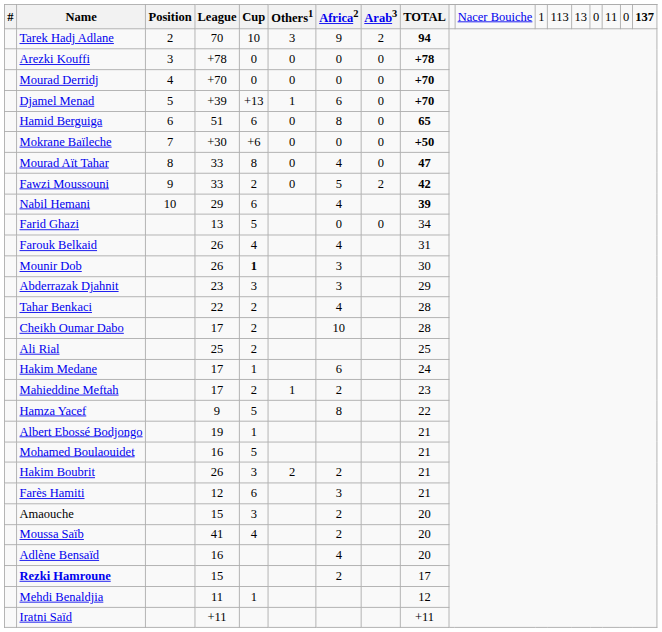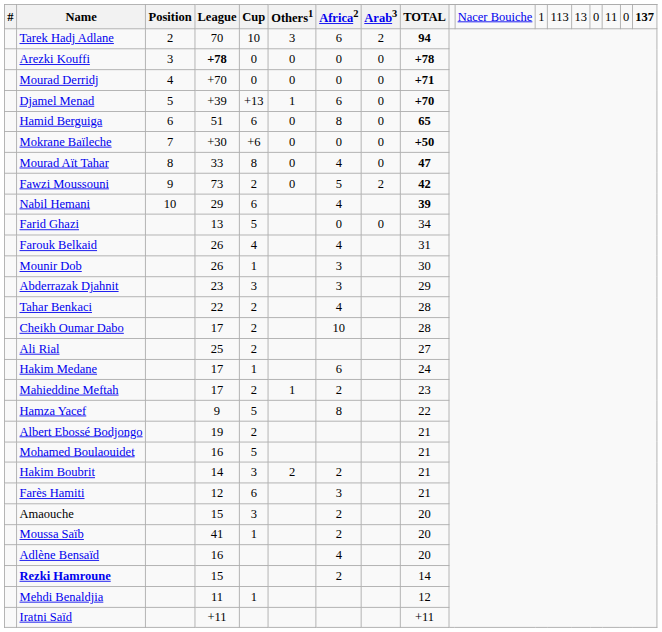Tarek Hadj Adlane | Africa2: 9 -> 6
Arezki Kouffi | League: normal -> bold
Mourad Derridj | TOTAL: +70 -> +71
Fawzi Moussouni | League: 33 -> 73
Mounir Dob | Cup: bold -> normal
Ali Rial | TOTAL: 25 -> 27
Albert Ebossé Bodjongo | Cup: 1 -> 2
Hakim Boubrit | League: 26 -> 14
Moussa Saïb | Cup: 4 -> 1
Rezki Hamroune | TOTAL: 17 -> 14
